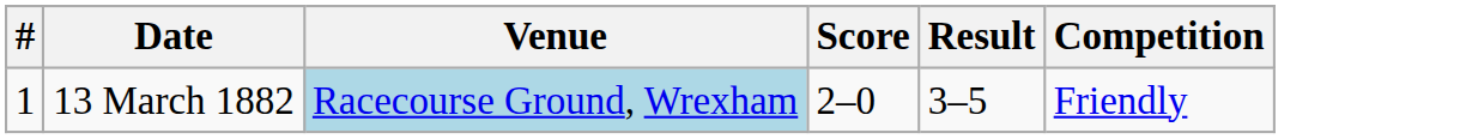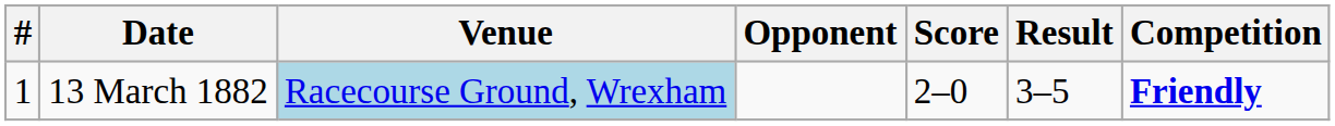+ column: Opponent
13 March 1882 | Competition: normal -> bold
